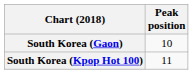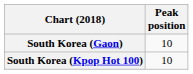South Korea (Kpop Hot 100) | Peak position: 11 -> 10
